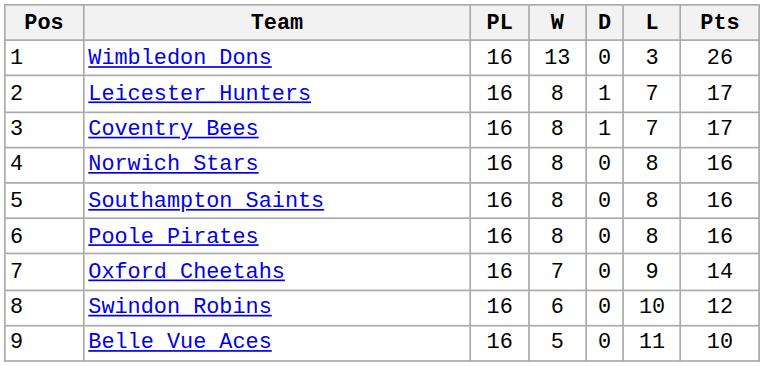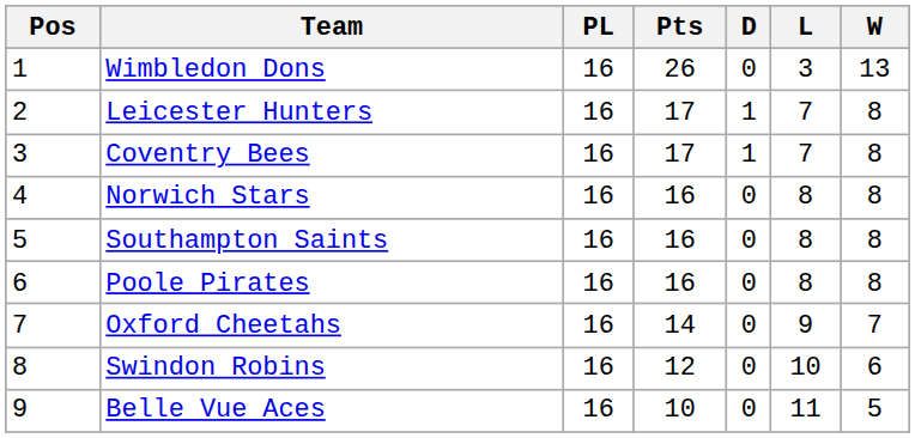columns swapped: W <-> Pts
